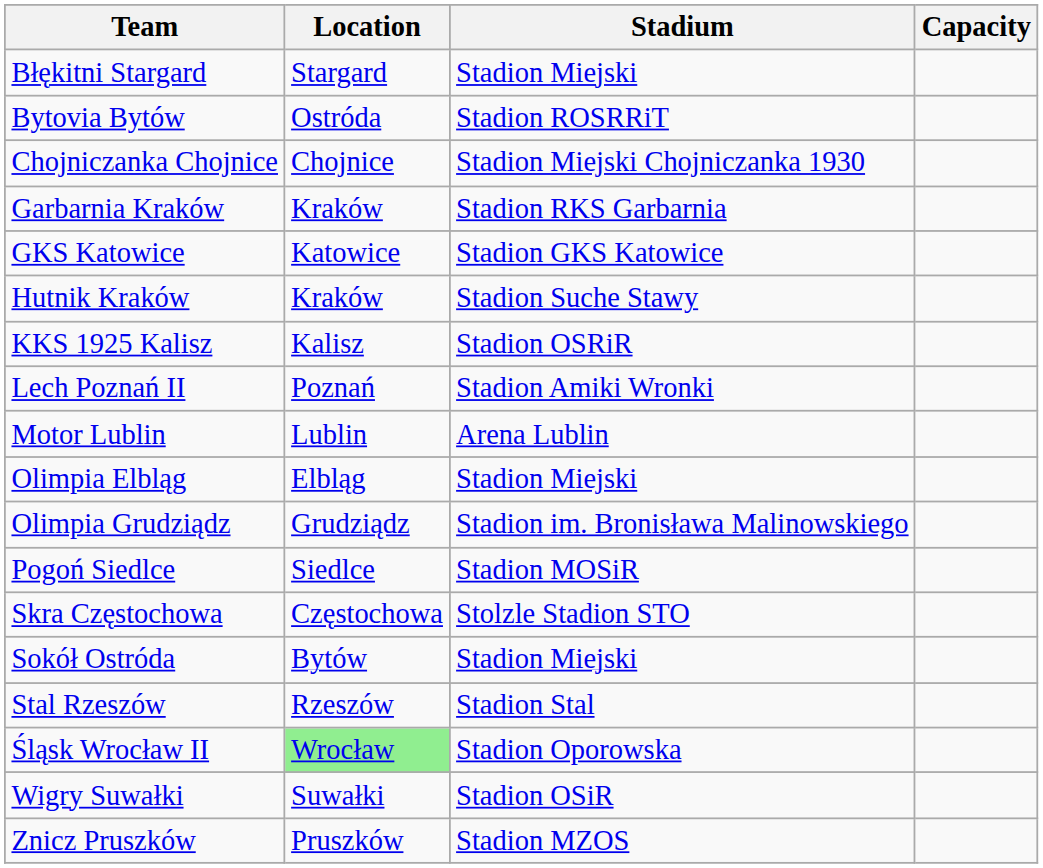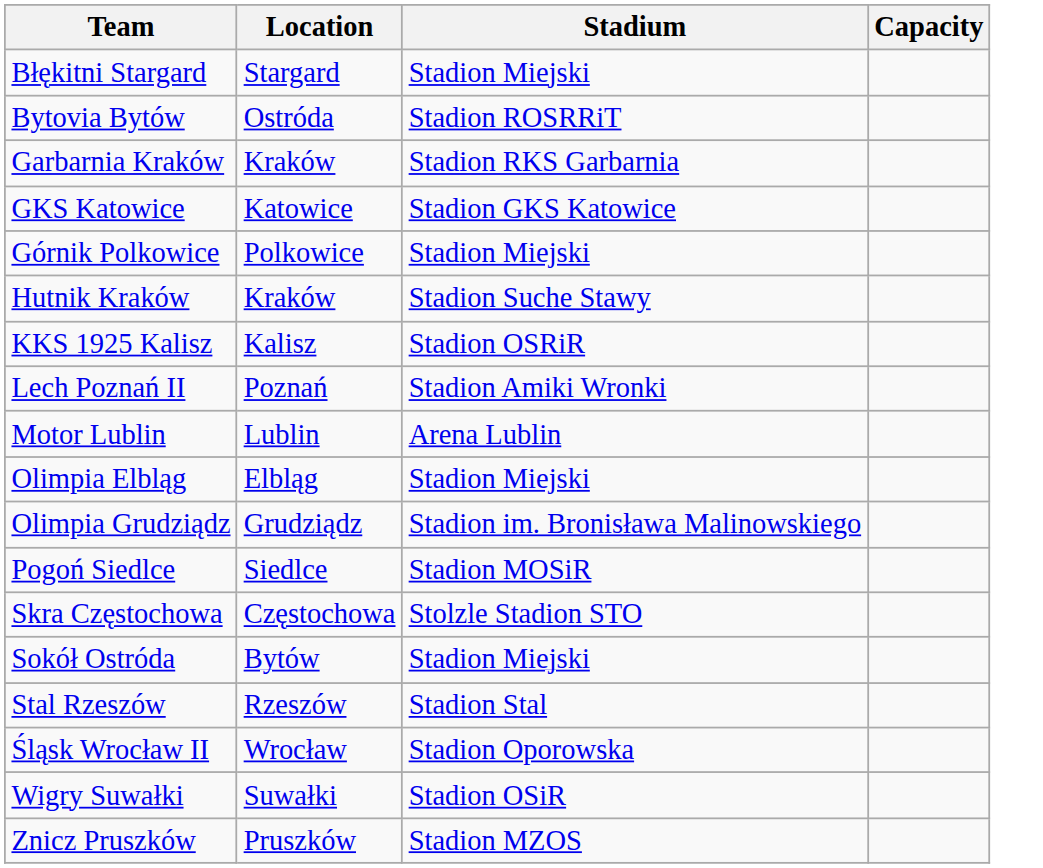- row: Chojniczanka Chojnice | Chojnice | Stadion Miejski Chojniczanka 1930
+ row: Górnik Polkowice | Polkowice | Stadion Miejski
Śląsk Wrocław II | Location: lightgreen background -> no background
